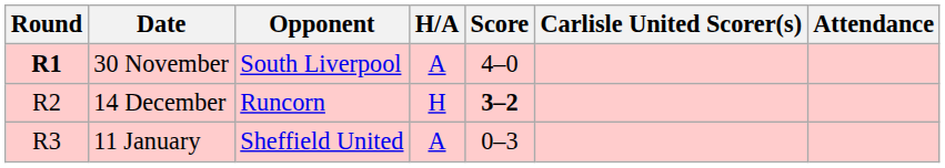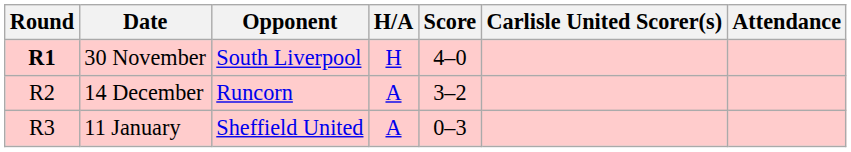30 November | H/A: A -> H
14 December | H/A: H -> A
14 December | Score: bold -> normal
